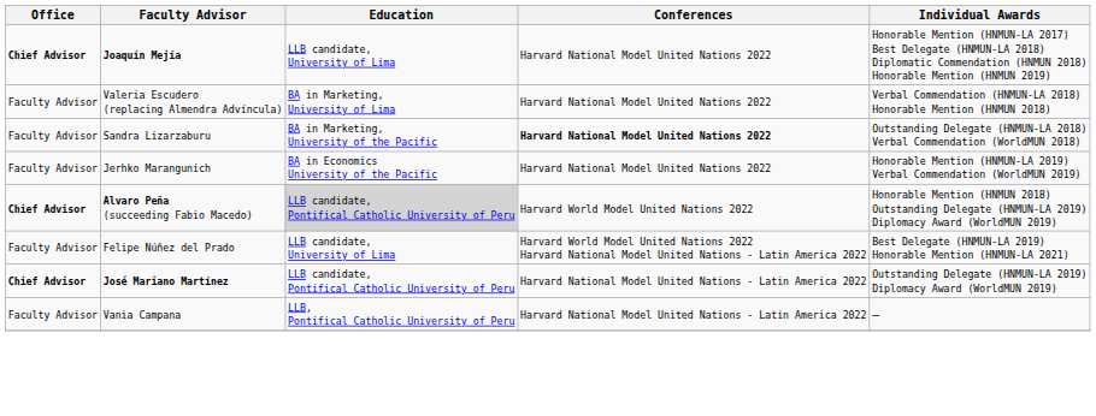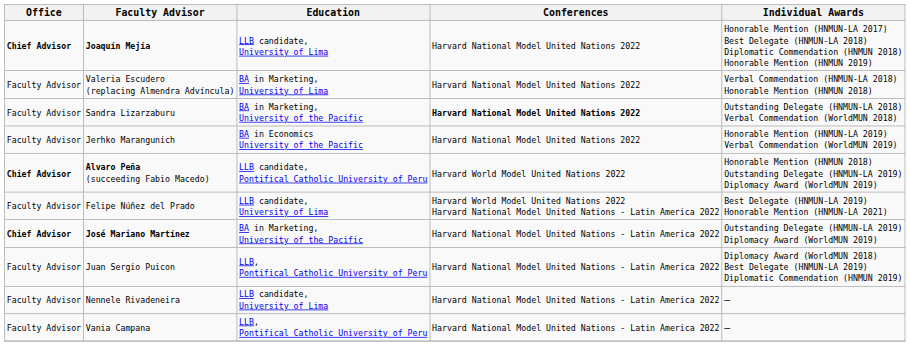Alvaro Peña (succeeding Fabio Macedo) | Education: lightgrey background -> no background
José Mariano Martínez | Education: LLB candidate, Pontifical Catholic University of Peru -> BA in Marketing, University of the Pacific
+ row: Faculty Advisor | Juan Sergio Puicon | LLB, Pontifical Catholic University of Peru | Harvard National Model United Nations - Latin America 2022 | Diplomacy Award (WorldMUN 2018) Best Delegate (HNMUN-LA 2019) Diplomatic Commendation (HNMUN 2019)
+ row: Faculty Advisor | Nennele Rivadeneira | LLB candidate, University of Lima | Harvard National Model United Nations - Latin America 2022 | –
